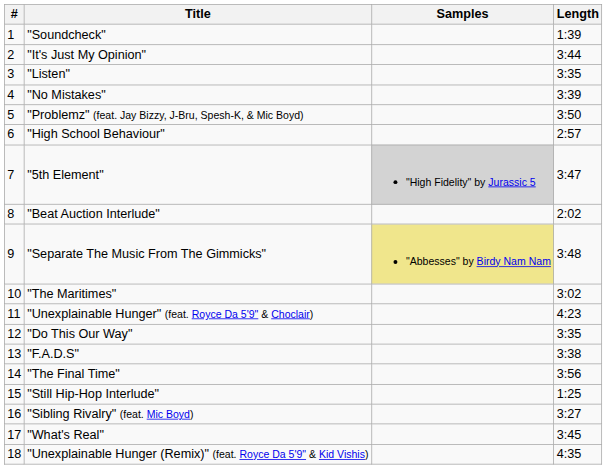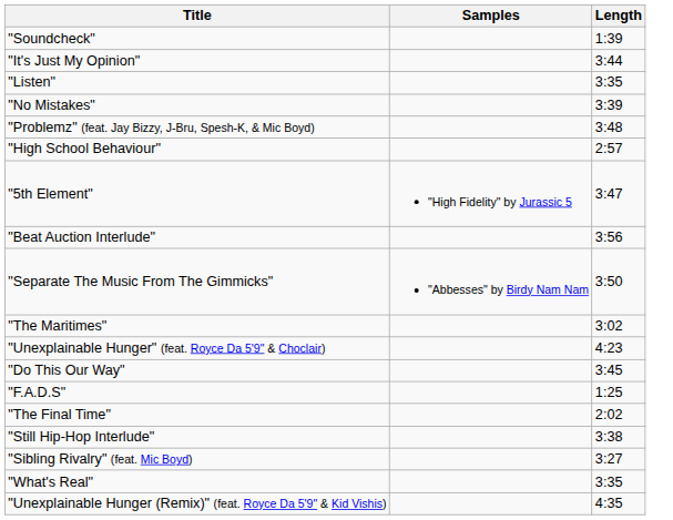- column: # | 1 | 2 | 3 | 4 | 5 | 6 | 7 | 8 | 9 | 10 | 11 | 12 | 13 | 14 | 15 | 16 | 17 | 18
"Problemz" (feat. Jay Bizzy, J-Bru, Spesh-K, & Mic Boyd) | Length: 3:50 -> 3:48
"5th Element" | Samples: lightgrey background -> no background
"Beat Auction Interlude" | Length: 2:02 -> 3:56
"Separate The Music From The Gimmicks" | Samples: khaki background -> no background
"Separate The Music From The Gimmicks" | Length: 3:48 -> 3:50
"Do This Our Way" | Length: 3:35 -> 3:45
"F.A.D.S" | Length: 3:38 -> 1:25
"The Final Time" | Length: 3:56 -> 2:02
"Still Hip-Hop Interlude" | Length: 1:25 -> 3:38
"What's Real" | Length: 3:45 -> 3:35
